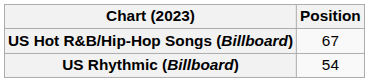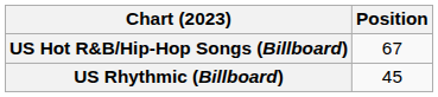US Rhythmic (Billboard) | Position: 54 -> 45
